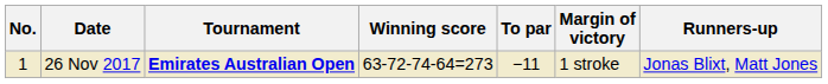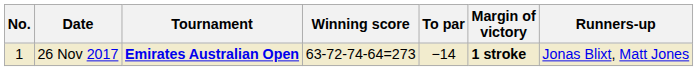26 Nov 2017 | To par: −11 -> −14
26 Nov 2017 | Margin of victory: normal -> bold
